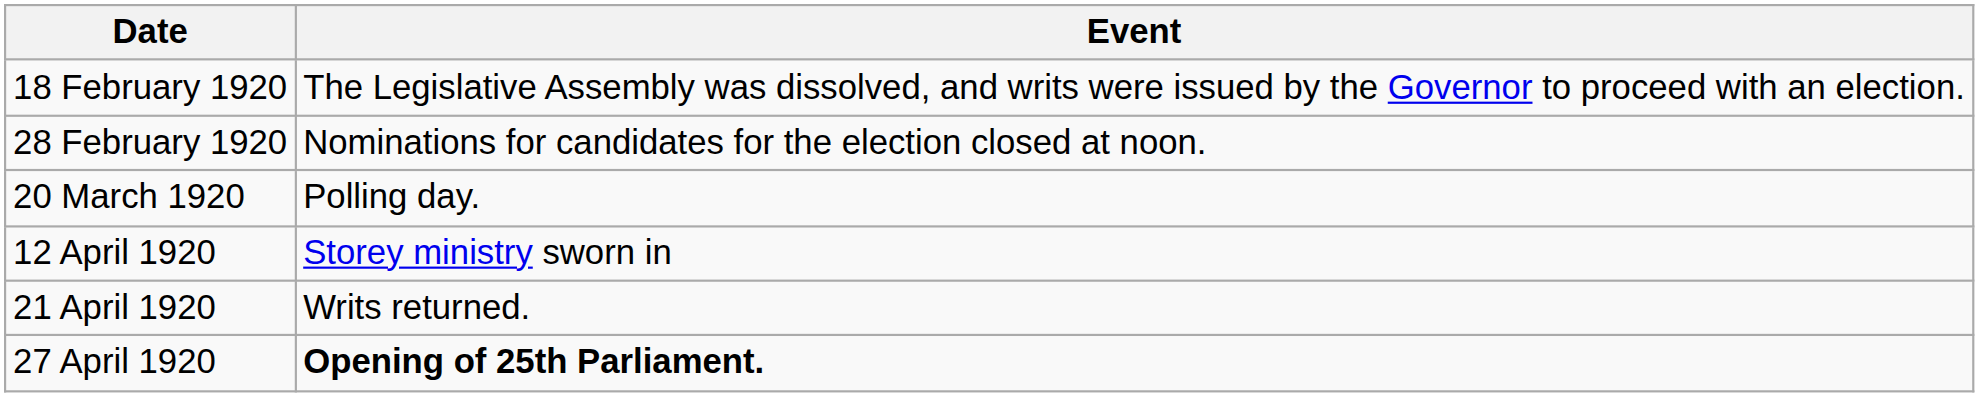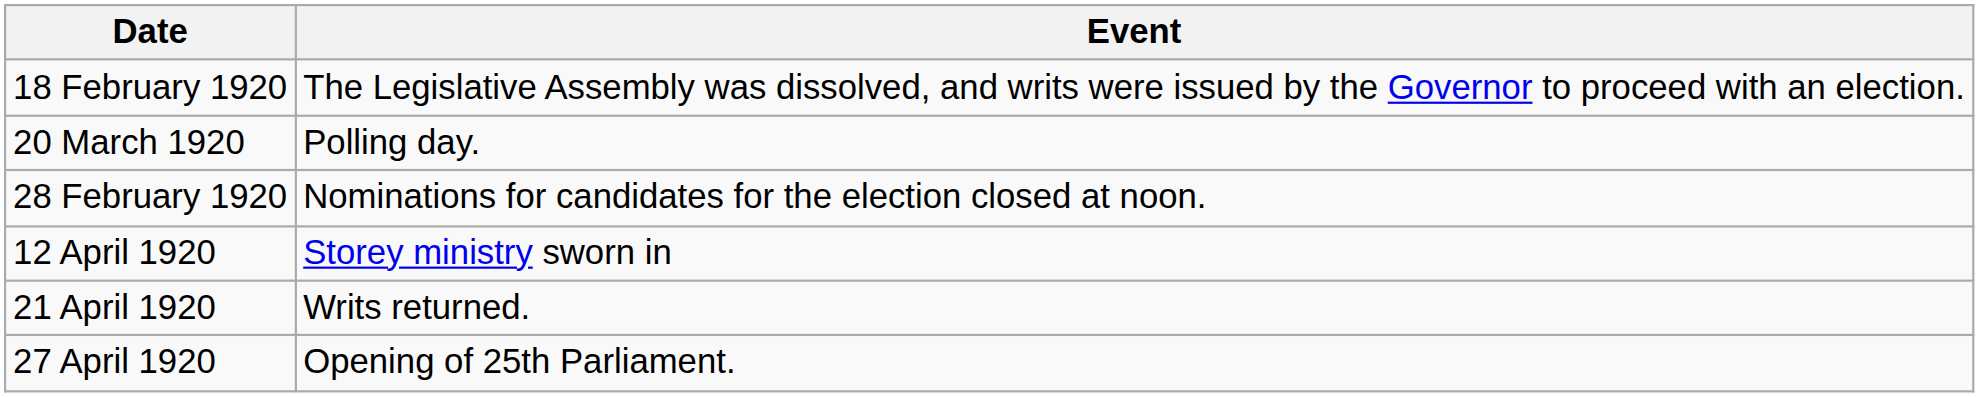rows swapped: 28 February 1920 <-> 20 March 1920
27 April 1920 | Event: bold -> normal
